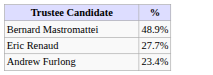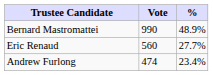+ column: Vote | 990 | 560 | 474
